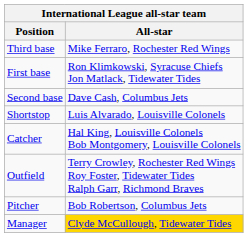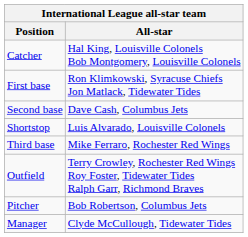rows swapped: Catcher <-> Third base
Manager | All-star: gold background -> no background
